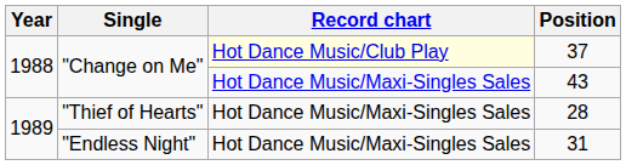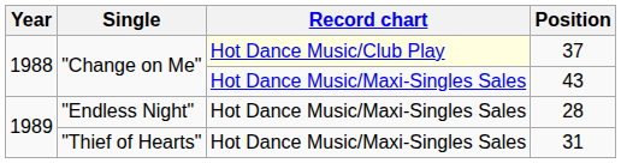28 | Single: "Thief of Hearts" -> "Endless Night"
31 | Single: "Endless Night" -> "Thief of Hearts"
